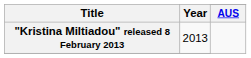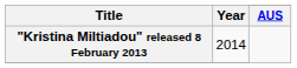"Kristina Miltiadou" released 8 February 2013 | Year: 2013 -> 2014
